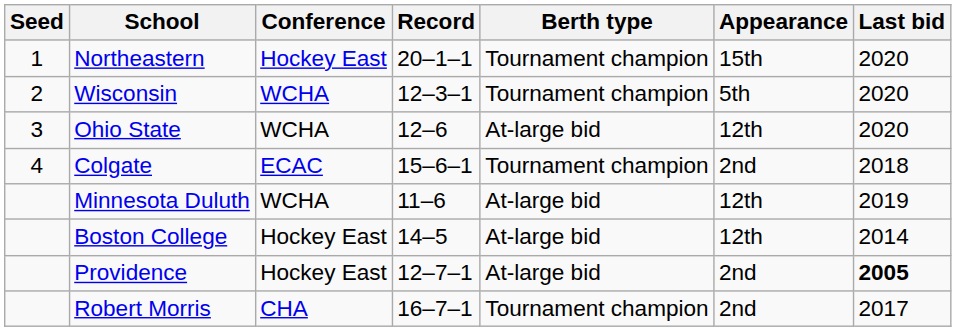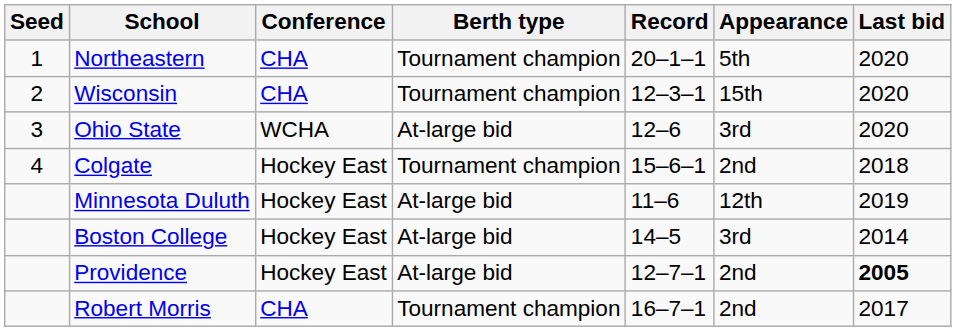columns swapped: Record <-> Berth type
Northeastern | Conference: Hockey East -> CHA
Northeastern | Appearance: 15th -> 5th
Wisconsin | Conference: WCHA -> CHA
Wisconsin | Appearance: 5th -> 15th
Ohio State | Appearance: 12th -> 3rd
Colgate | Conference: ECAC -> Hockey East
Minnesota Duluth | Conference: WCHA -> Hockey East
Boston College | Appearance: 12th -> 3rd
